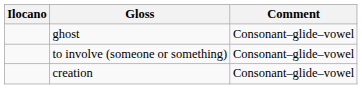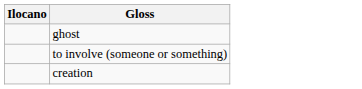- column: Comment | Consonant–glide–vowel | Consonant–glide–vowel | Consonant–glide–vowel
